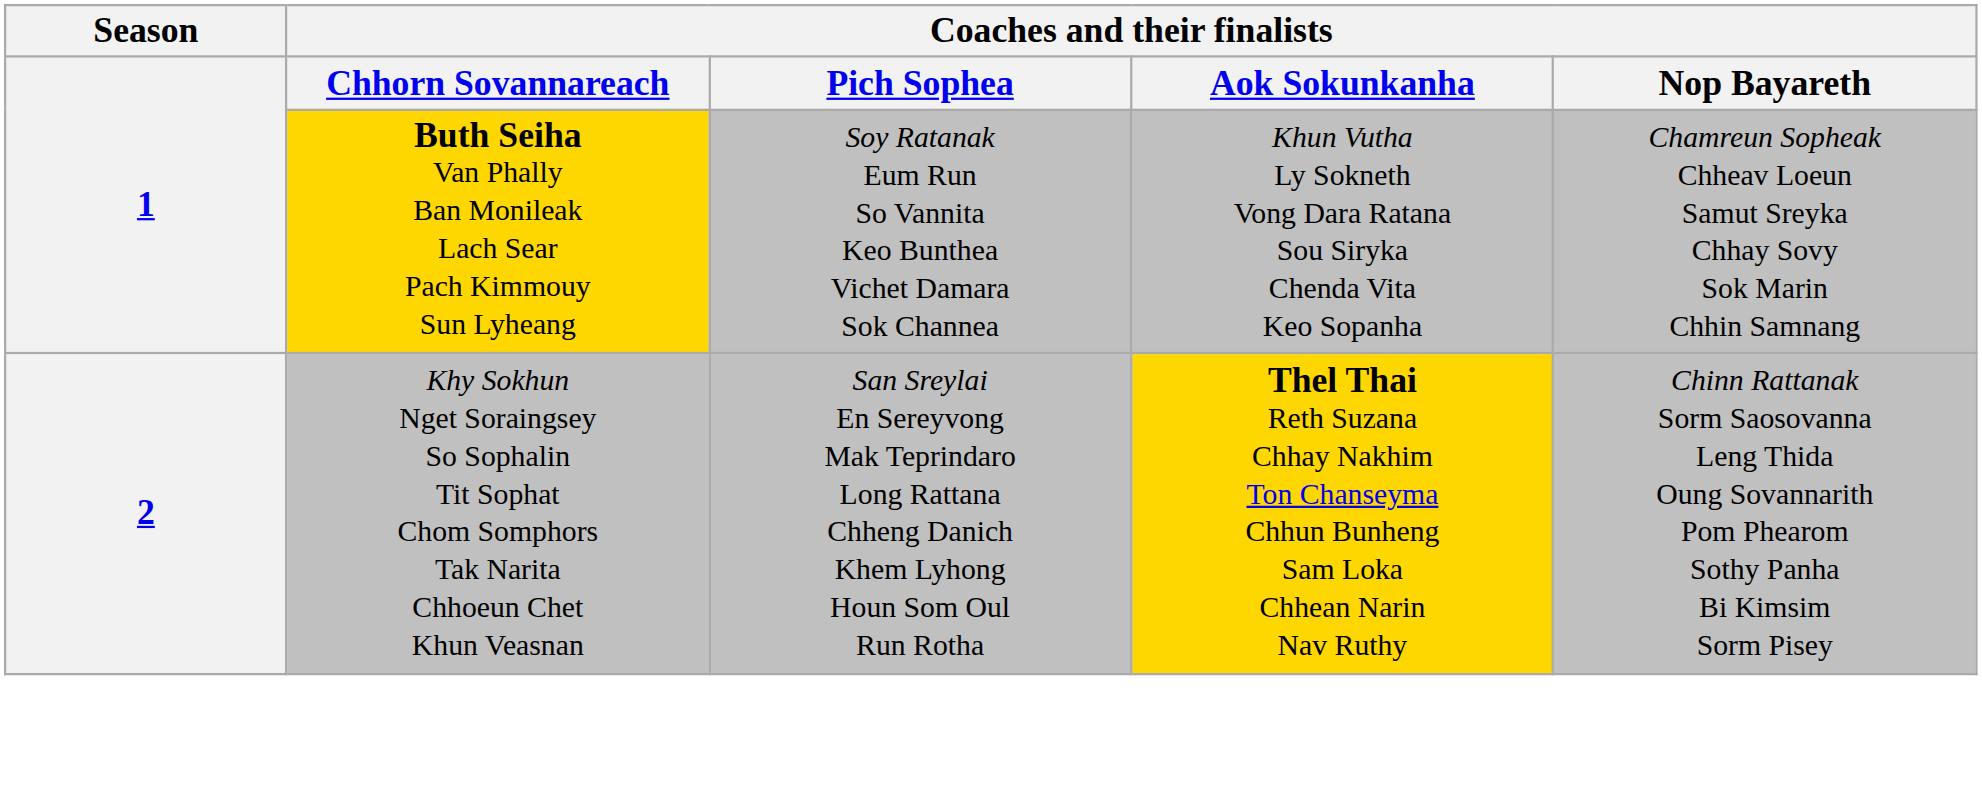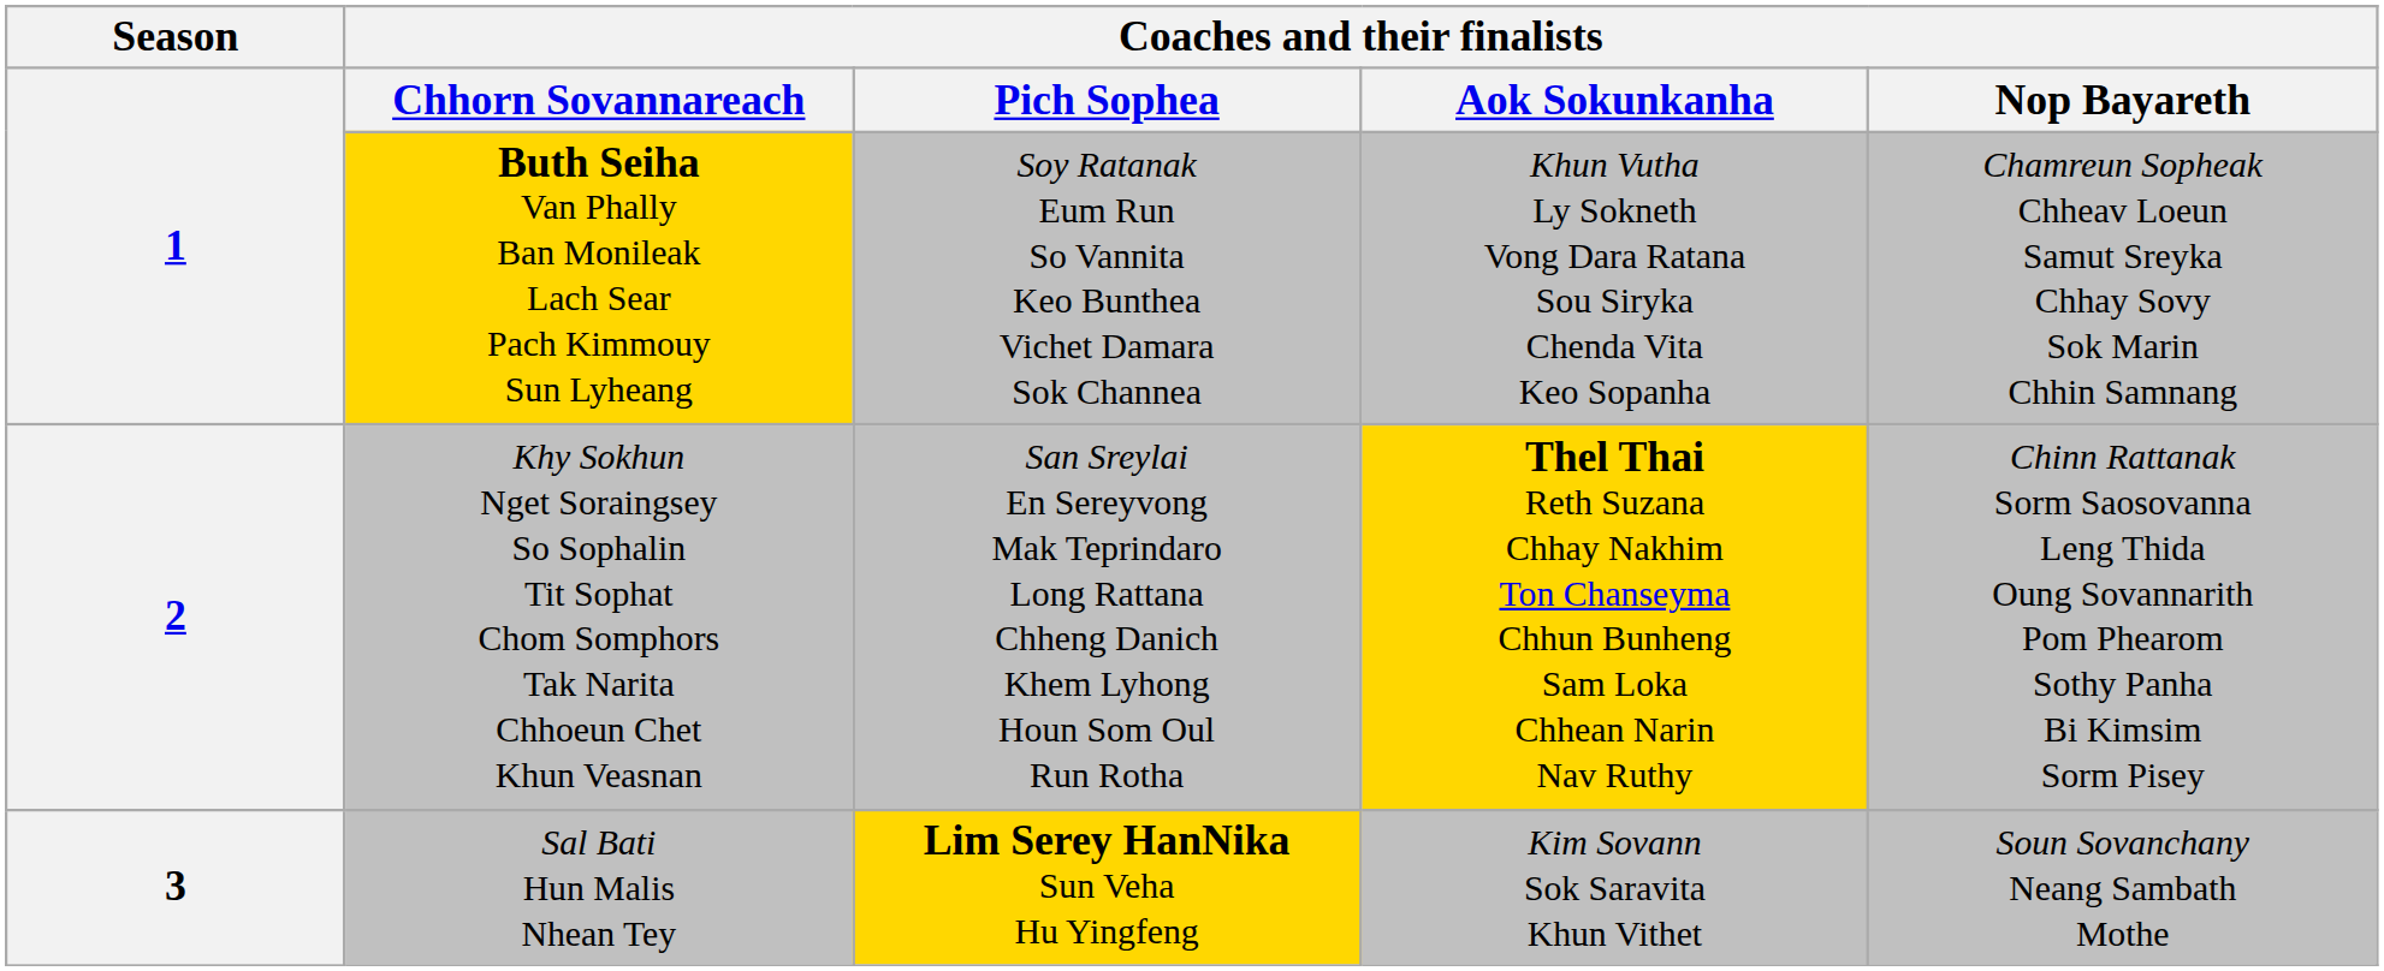+ row: 3 | Sal Bati Hun Malis Nhean Tey | Lim Serey HanNika Sun Veha Hu Yingfeng | Kim Sovann Sok Saravita Khun Vithet | Soun Sovanchany Neang Sambath Mothe
